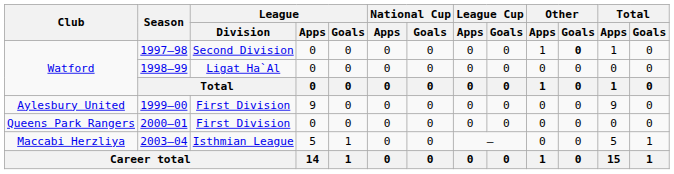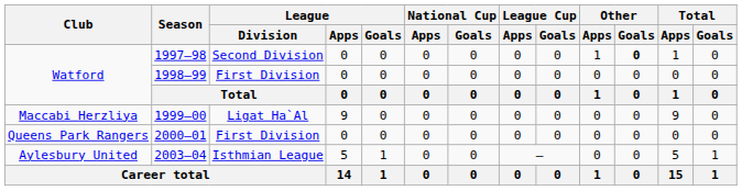1998–99 | League / Division: Ligat Ha`Al -> First Division
1999–00 | Club: Aylesbury United -> Maccabi Herzliya
1999–00 | League / Division: First Division -> Ligat Ha`Al
2003–04 | Club: Maccabi Herzliya -> Aylesbury United
